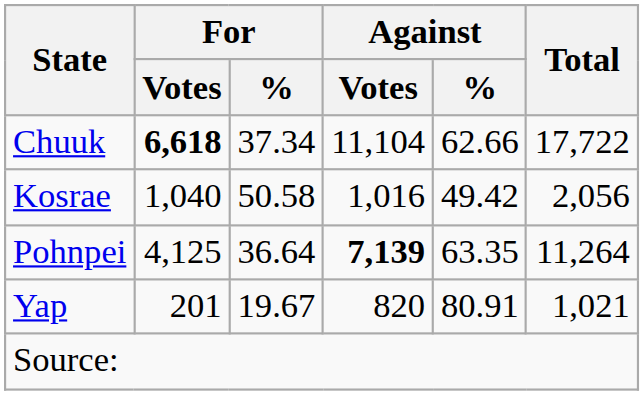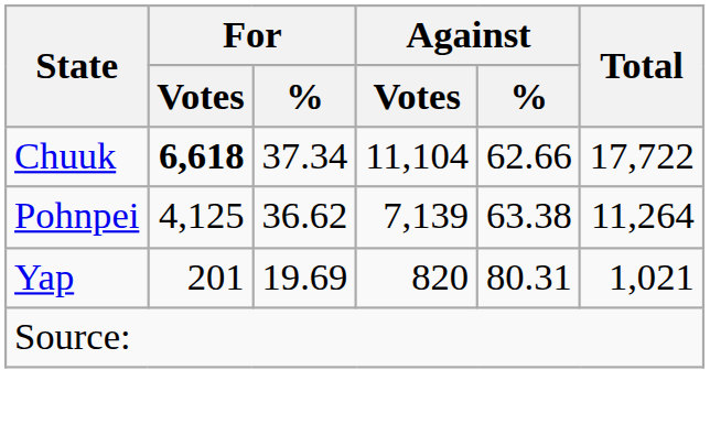- row: Kosrae | 1,040 | 50.58 | 1,016 | 49.42 | 2,056
Pohnpei | For / %: 36.64 -> 36.62
Pohnpei | Against / Votes: bold -> normal
Pohnpei | Against / %: 63.35 -> 63.38
Yap | For / %: 19.67 -> 19.69
Yap | Against / %: 80.91 -> 80.31
